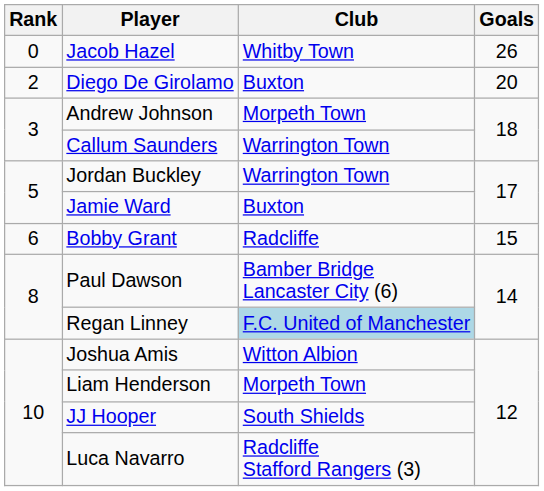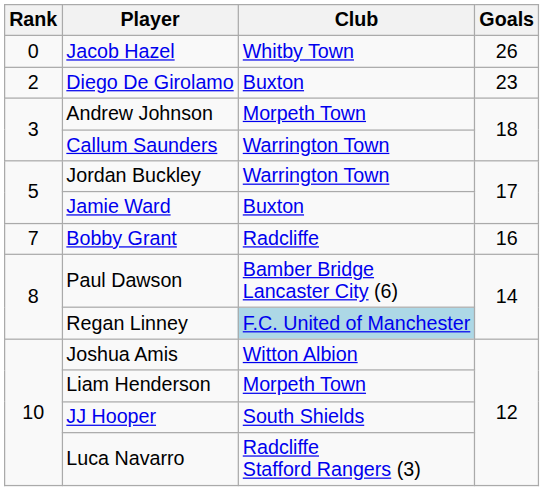Diego De Girolamo | Goals: 20 -> 23
Bobby Grant | Rank: 6 -> 7
Bobby Grant | Goals: 15 -> 16
